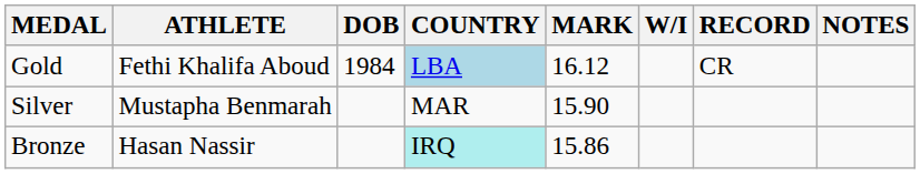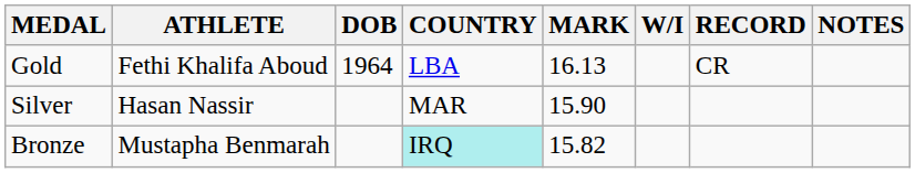Gold | DOB: 1984 -> 1964
Gold | COUNTRY: lightblue background -> no background
Gold | MARK: 16.12 -> 16.13
Silver | ATHLETE: Mustapha Benmarah -> Hasan Nassir
Bronze | ATHLETE: Hasan Nassir -> Mustapha Benmarah
Bronze | MARK: 15.86 -> 15.82
